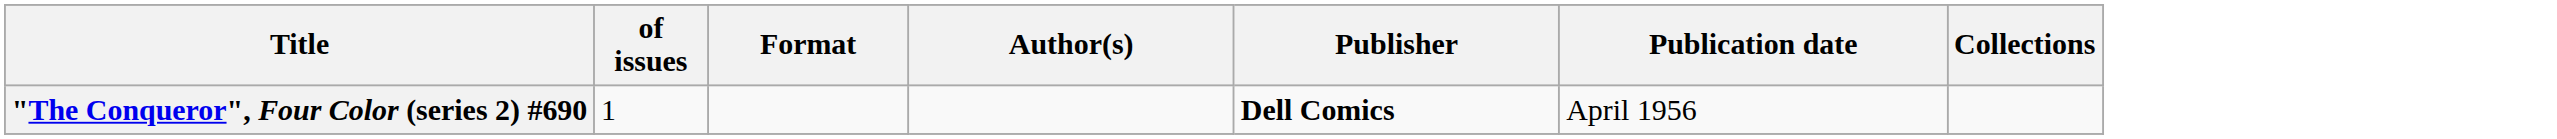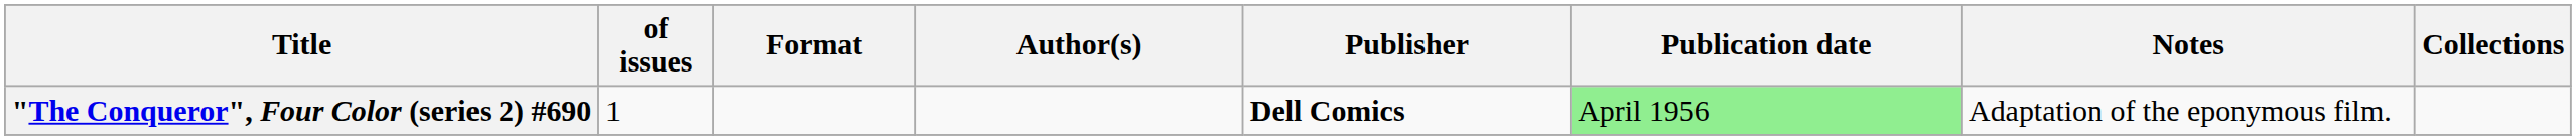+ column: Notes | Adaptation of the eponymous film.
"The Conqueror", Four Color (series 2) #690 | Publication date: no background -> lightgreen background
